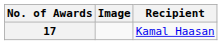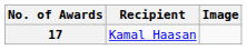columns swapped: Recipient <-> Image
